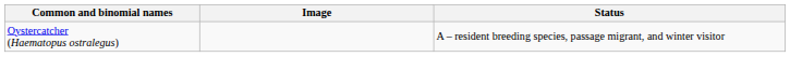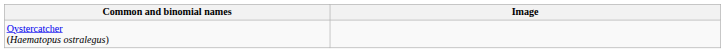- column: Status | A – resident breeding species, passage migrant, and winter visitor
